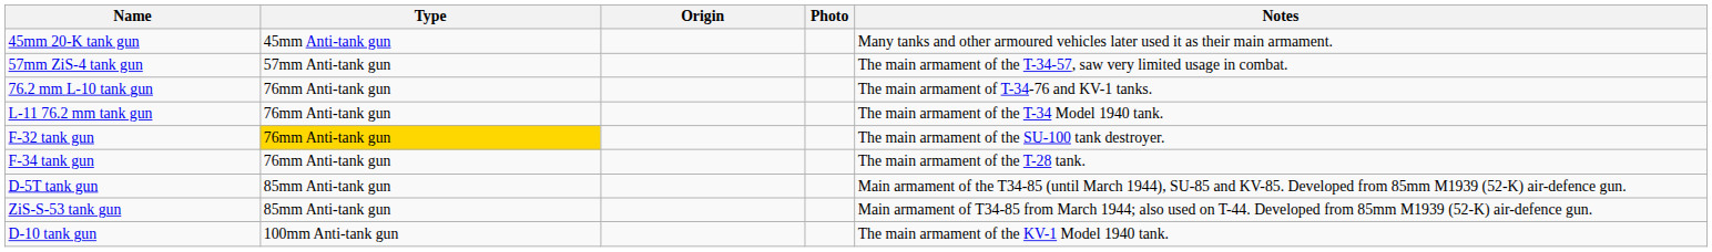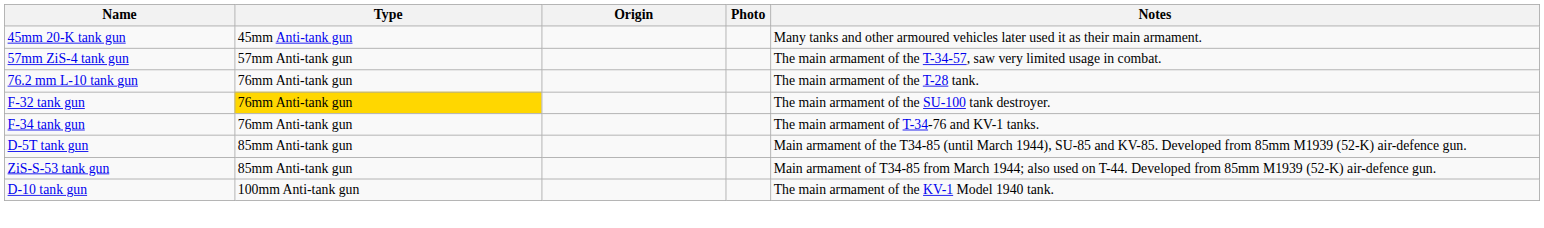76.2 mm L-10 tank gun | Notes: The main armament of T-34-76 and KV-1 tanks. -> The main armament of the T-28 tank.
- row: L-11 76.2 mm tank gun | 76mm Anti-tank gun | The main armament of the T-34 Model 1940 tank.
F-34 tank gun | Notes: The main armament of the T-28 tank. -> The main armament of T-34-76 and KV-1 tanks.
